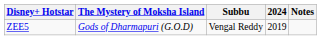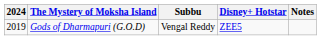columns swapped: 2024 <-> Disney+ Hotstar
